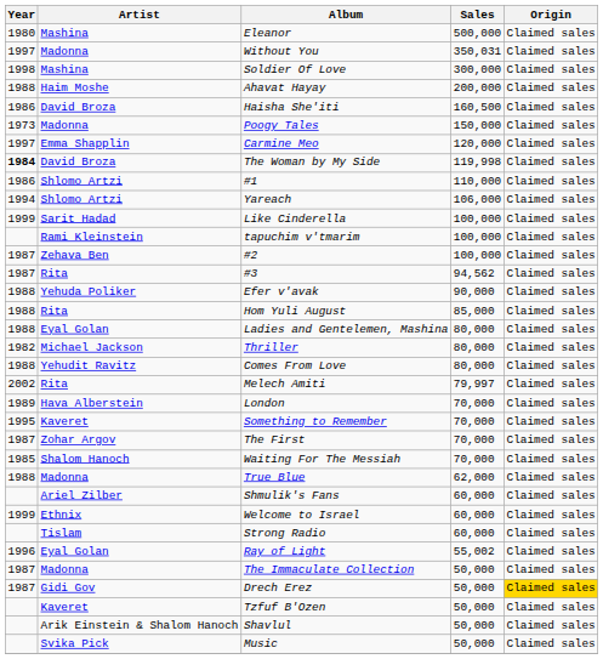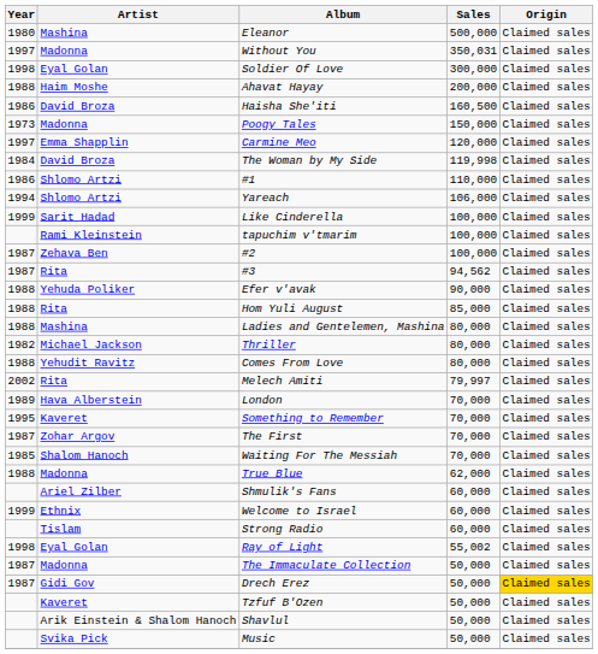Soldier Of Love | Artist: Mashina -> Eyal Golan
The Woman by My Side | Year: bold -> normal
Ladies and Gentelemen, Mashina | Artist: Eyal Golan -> Mashina
Ray of Light | Year: 1996 -> 1998
